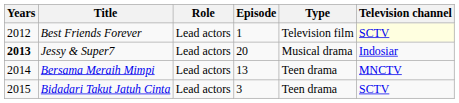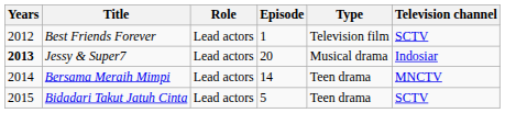Best Friends Forever | Television channel: lightyellow background -> no background
Bersama Meraih Mimpi | Episode: 13 -> 14
Bidadari Takut Jatuh Cinta | Episode: 3 -> 5
